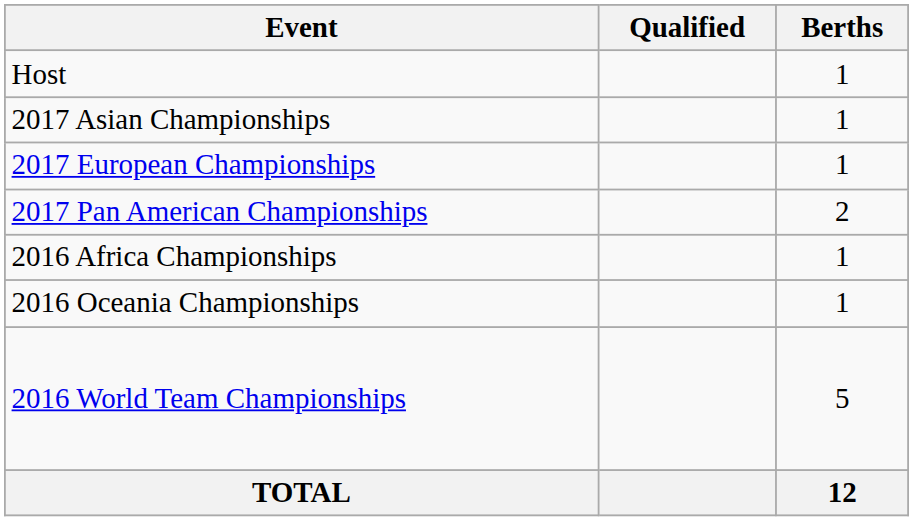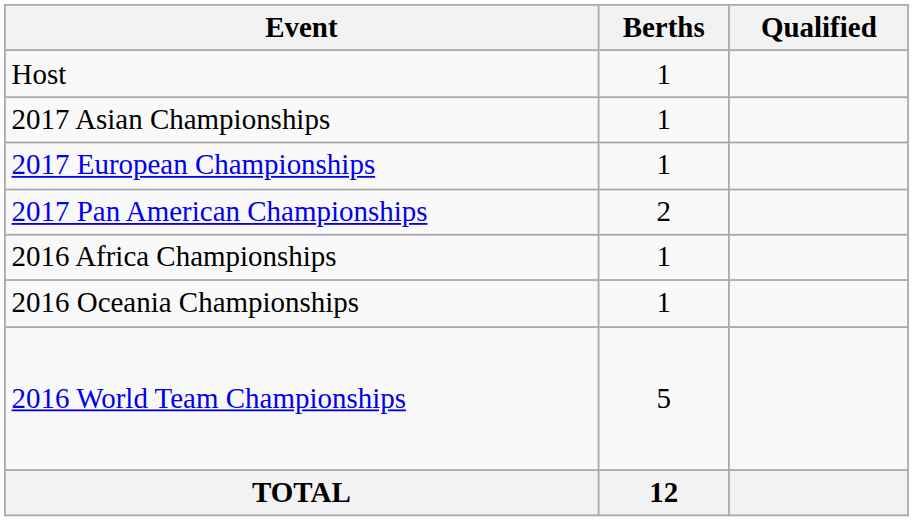columns swapped: Berths <-> Qualified
